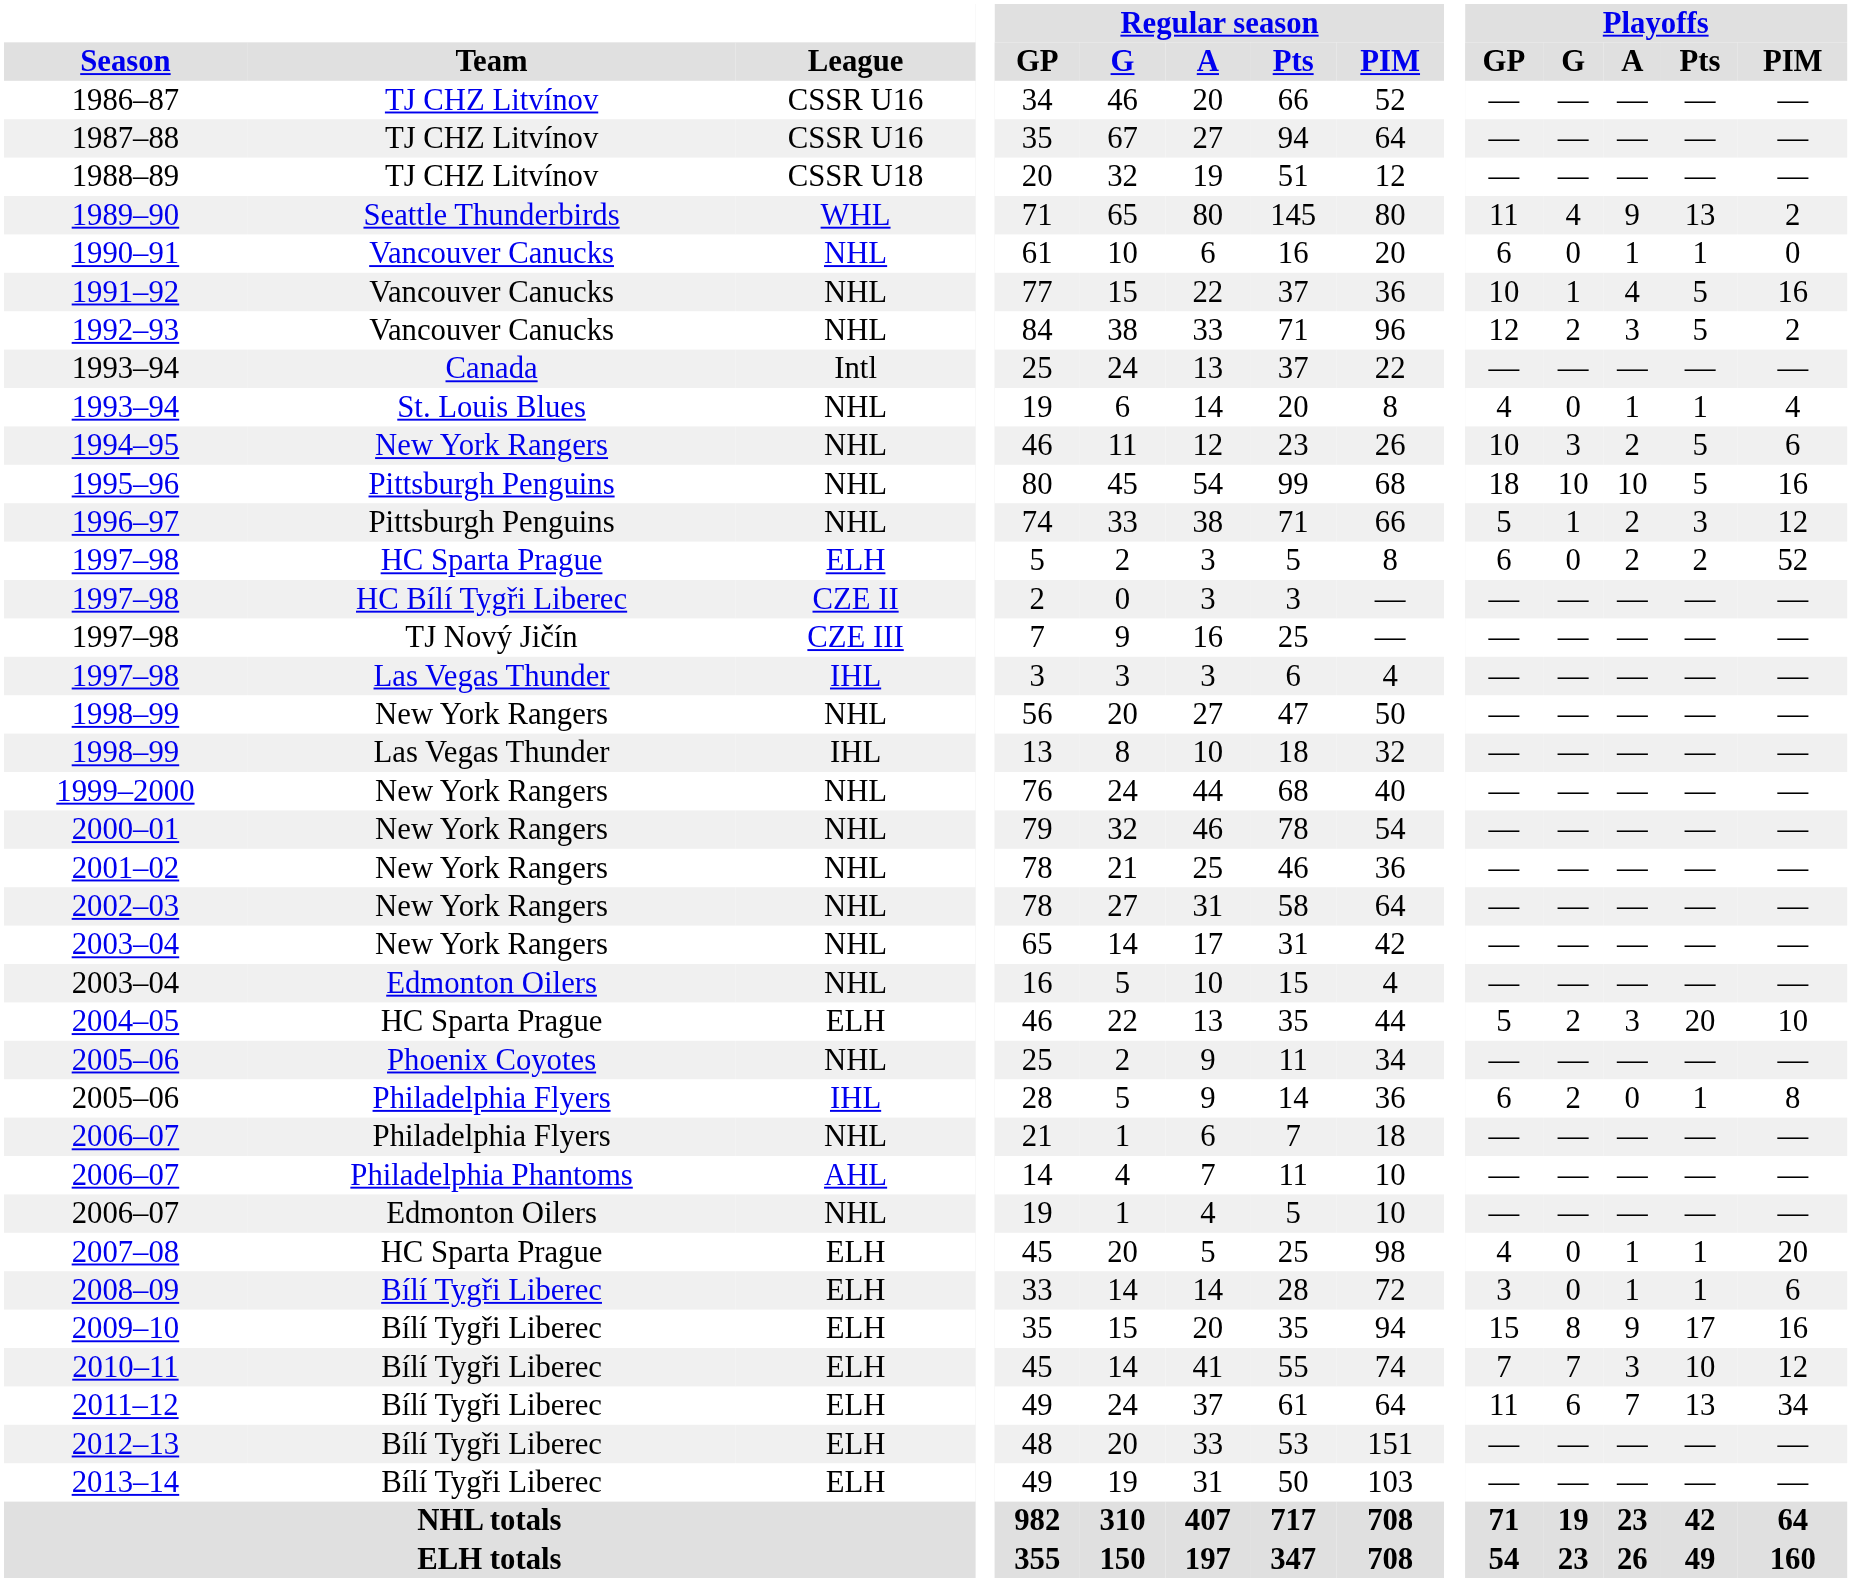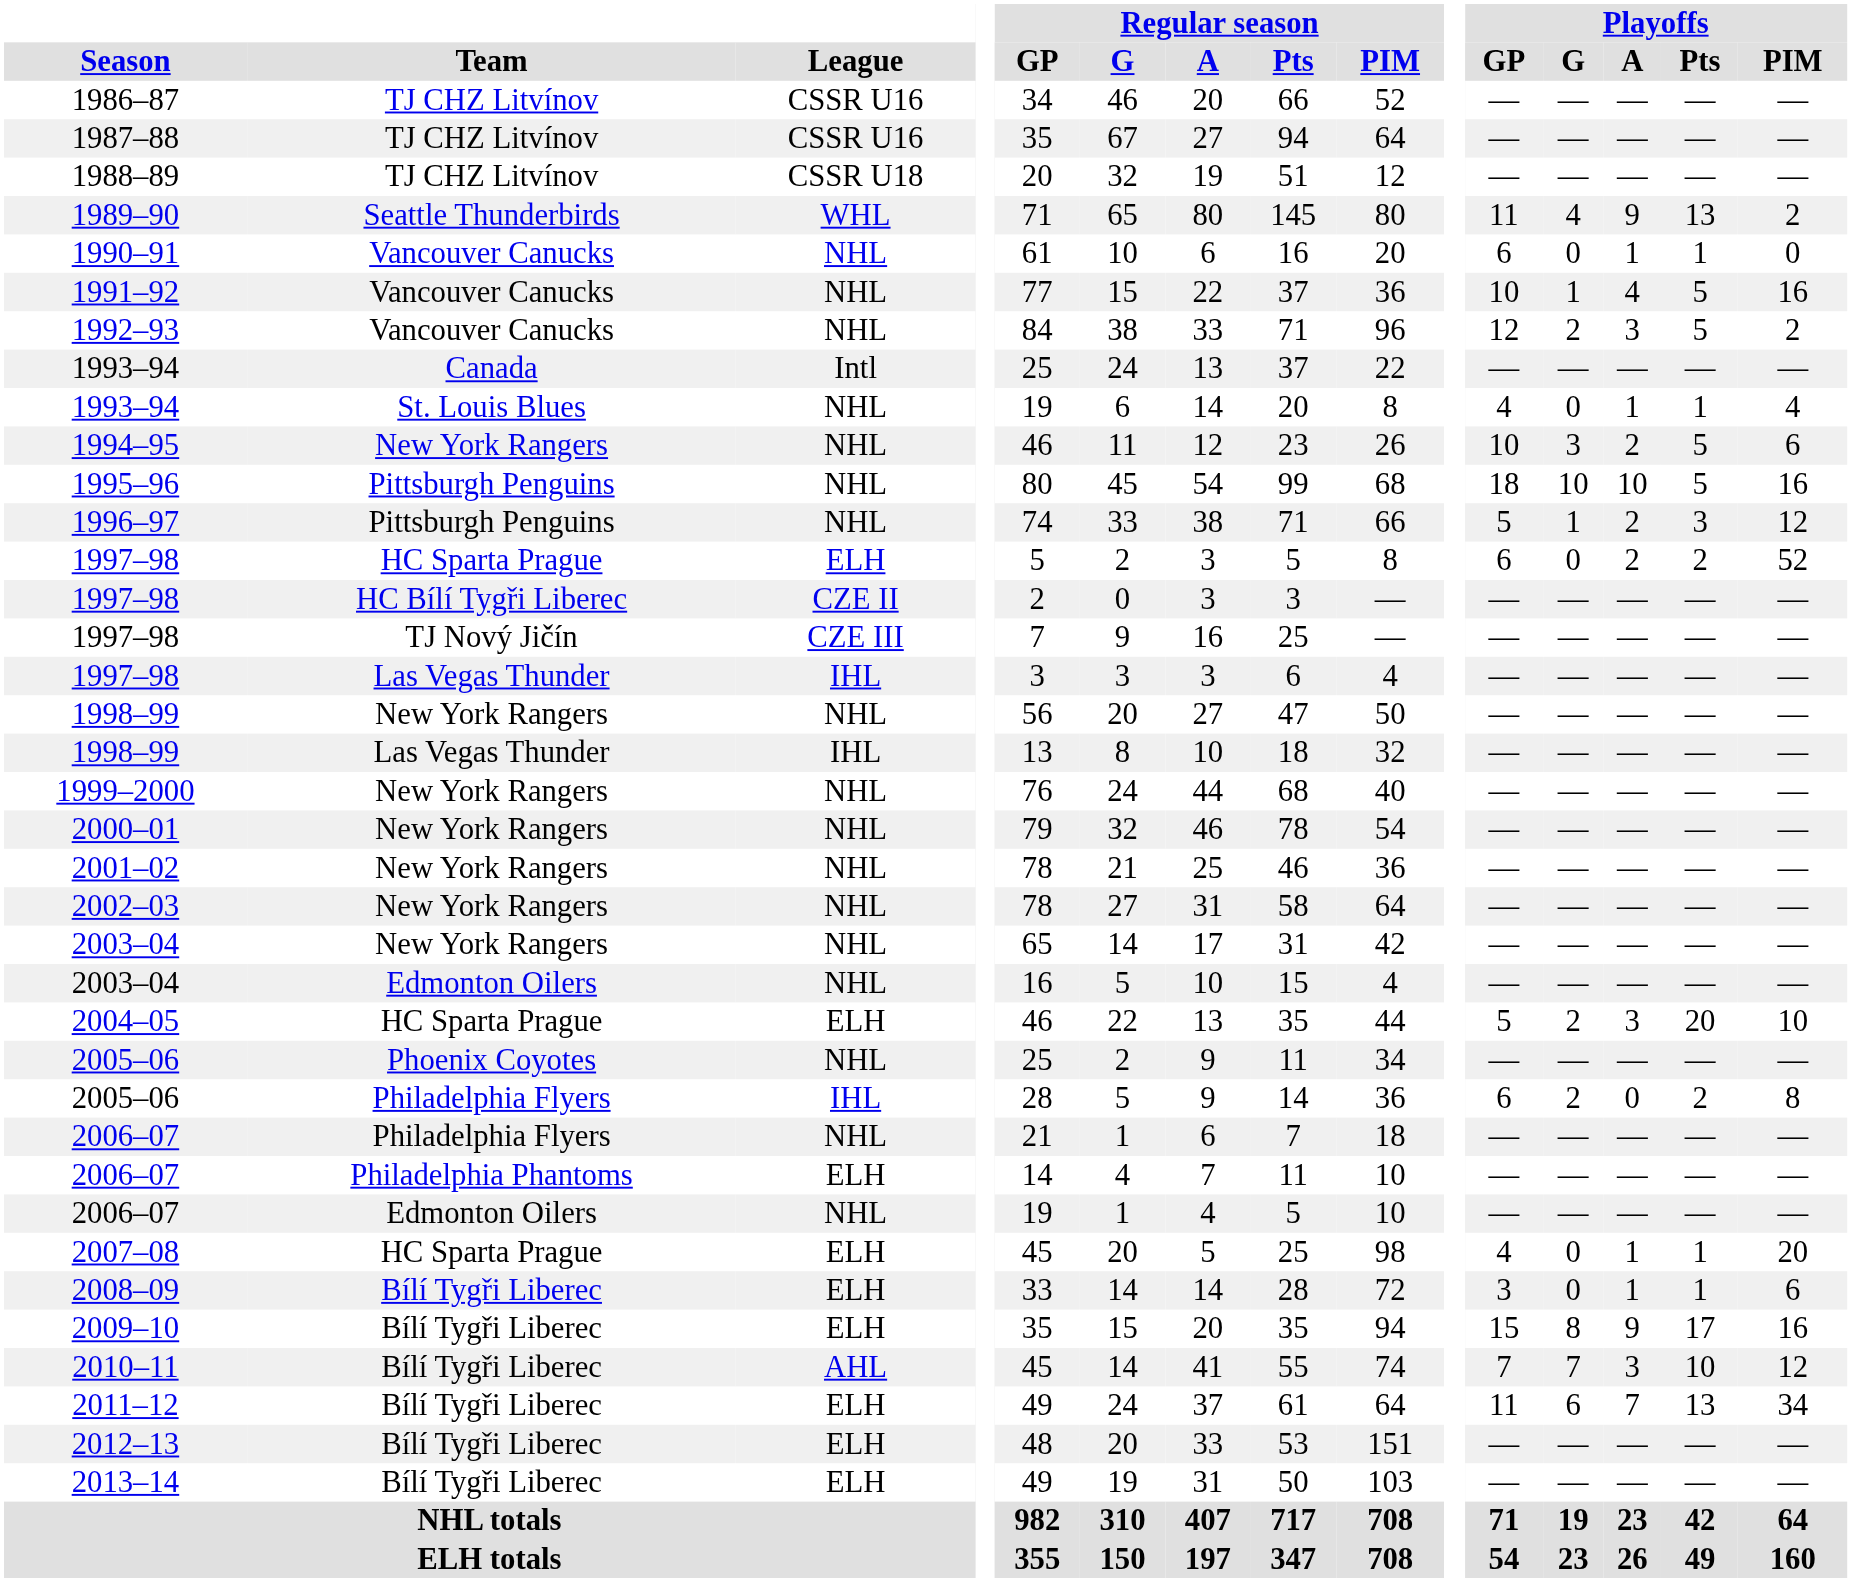2005–06 / Philadelphia Flyers | Playoffs / Pts: 1 -> 2
2006–07 / Philadelphia Phantoms | League: AHL -> ELH
2010–11 | League: ELH -> AHL
